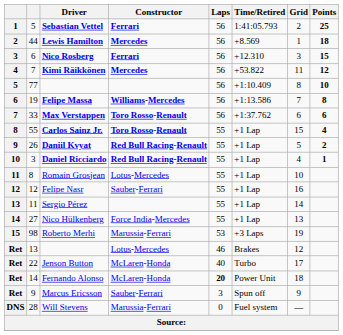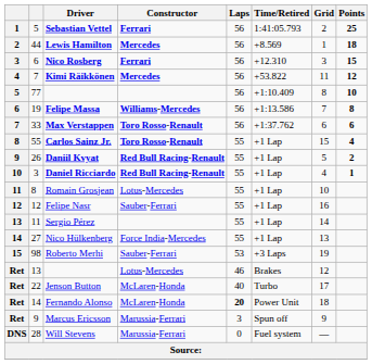Roberto Merhi | Constructor: Marussia-Ferrari -> Sauber-Ferrari
Marcus Ericsson | Constructor: Sauber-Ferrari -> Marussia-Ferrari
